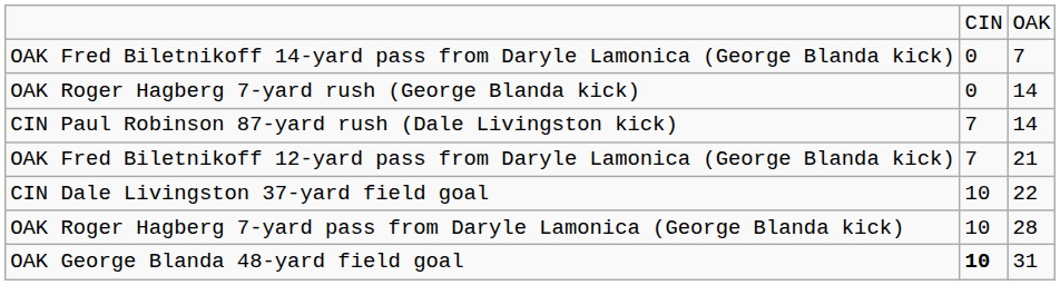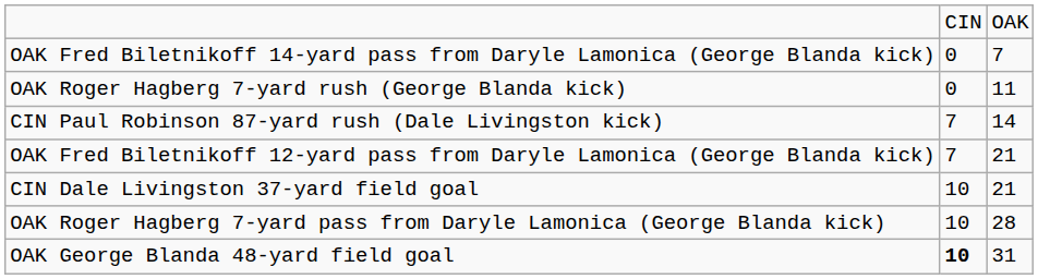OAK Roger Hagberg 7-yard rush (George Blanda kick) | column 3: 14 -> 11
CIN Dale Livingston 37-yard field goal | column 3: 22 -> 21
